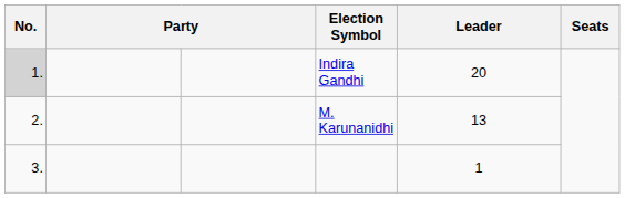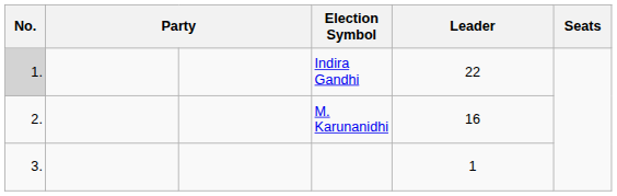Indira Gandhi | Leader: 20 -> 22
M. Karunanidhi | Leader: 13 -> 16
